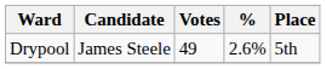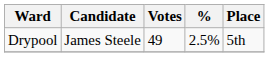Drypool | %: 2.6% -> 2.5%
